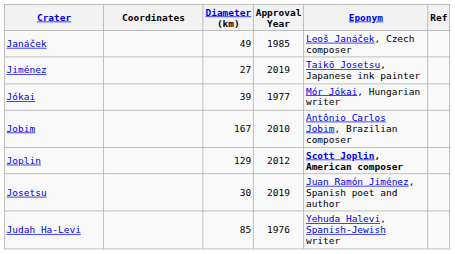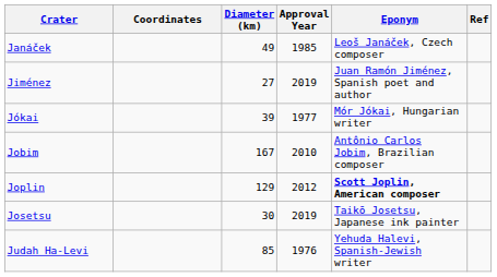Jiménez | Eponym: Taikō Josetsu, Japanese ink painter -> Juan Ramón Jiménez, Spanish poet and author
Josetsu | Eponym: Juan Ramón Jiménez, Spanish poet and author -> Taikō Josetsu, Japanese ink painter
